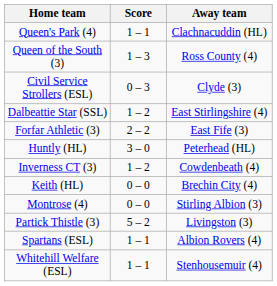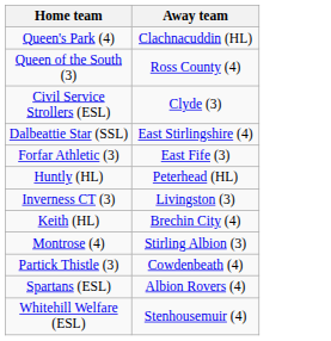- column: Score | 1 – 1 | 1 – 3 | 0 – 3 | 1 – 2 | 2 – 2 | 3 – 0 | 1 – 2 | 0 – 0 | 0 – 0 | 5 – 2 | 1 – 1 | 1 – 1
Inverness CT (3) | Away team: Cowdenbeath (4) -> Livingston (3)
Partick Thistle (3) | Away team: Livingston (3) -> Cowdenbeath (4)
